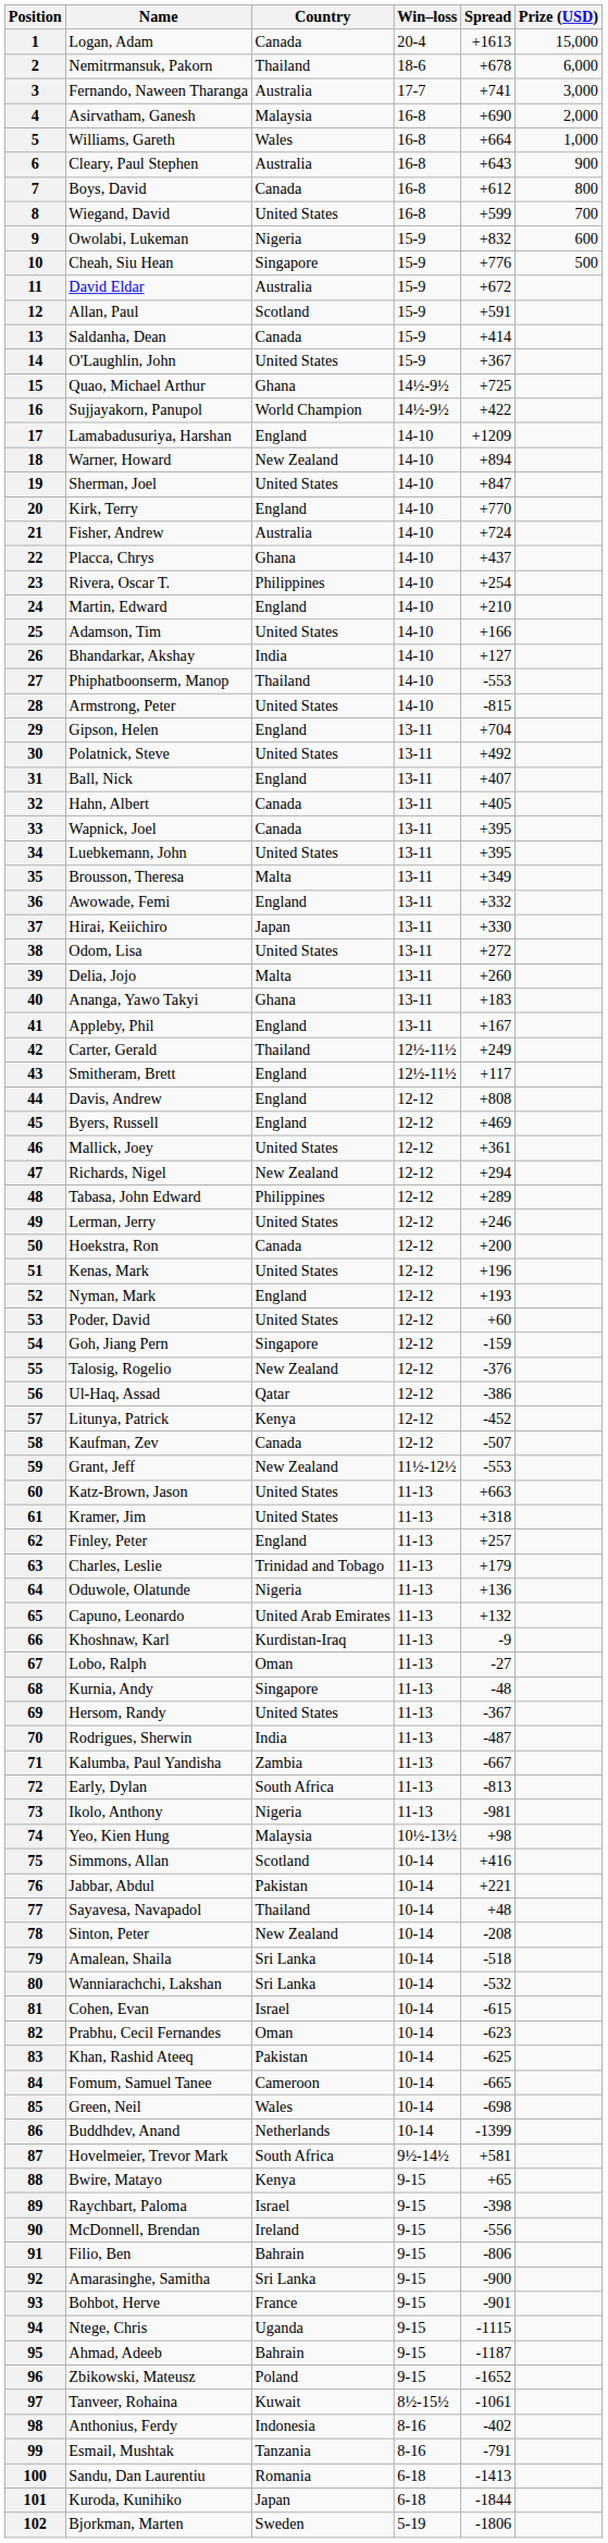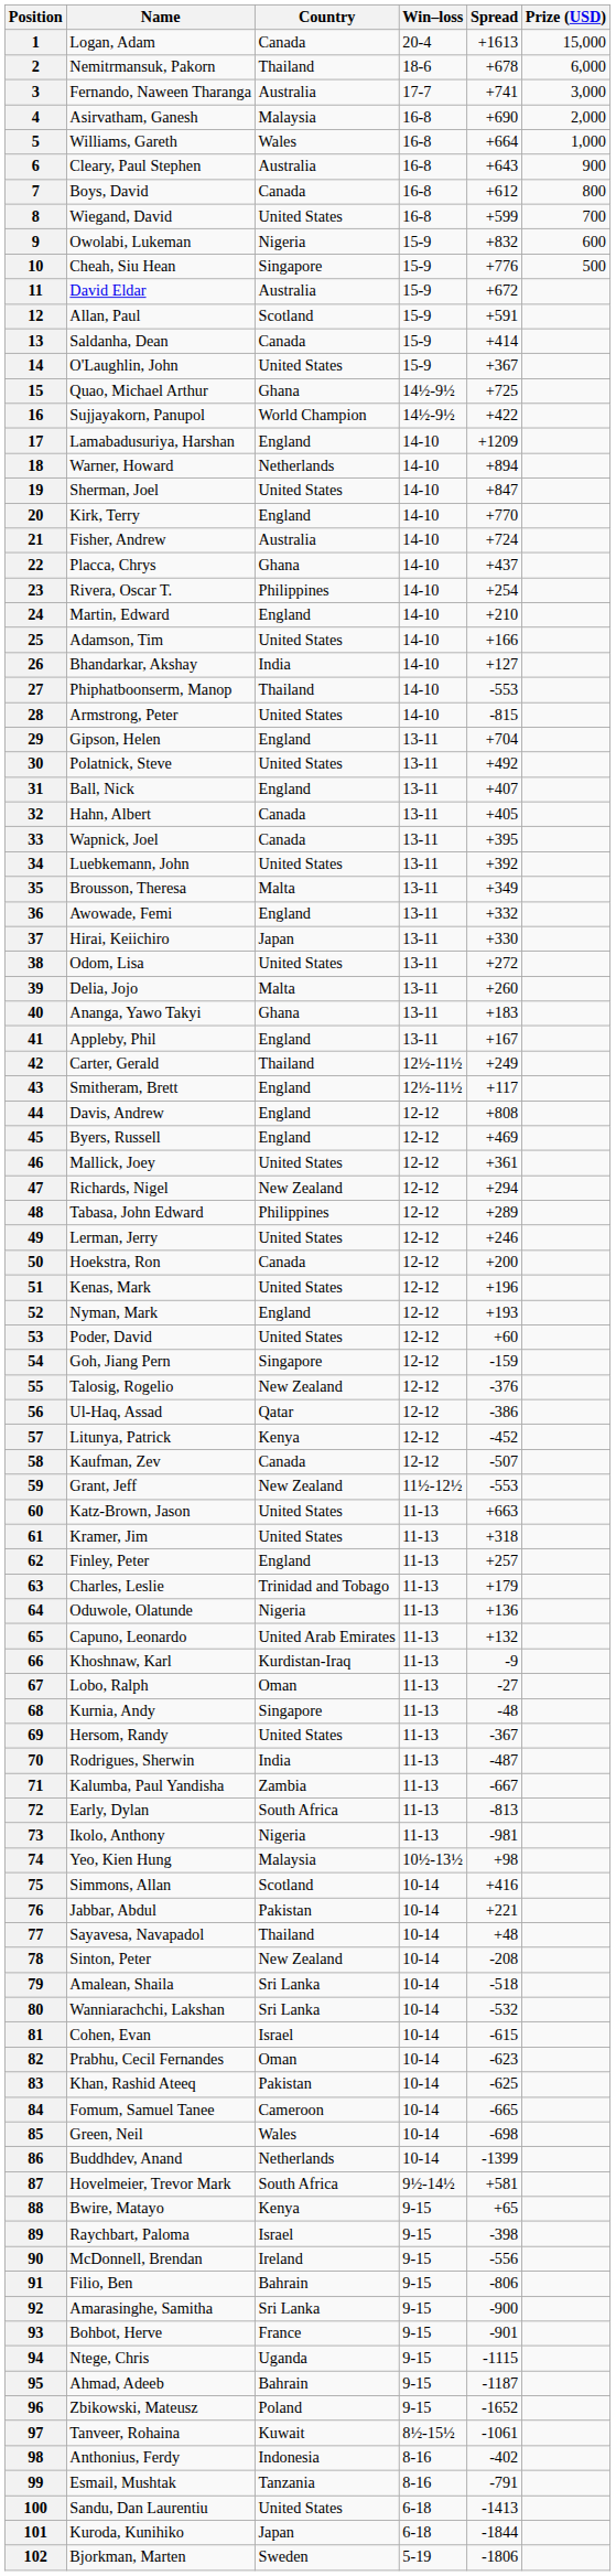18 | Country: New Zealand -> Netherlands
34 | Spread: +395 -> +392
100 | Country: Romania -> United States
